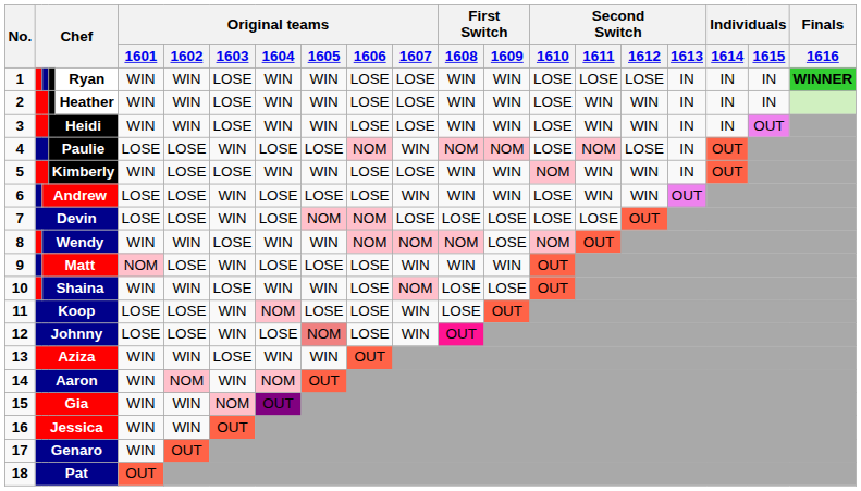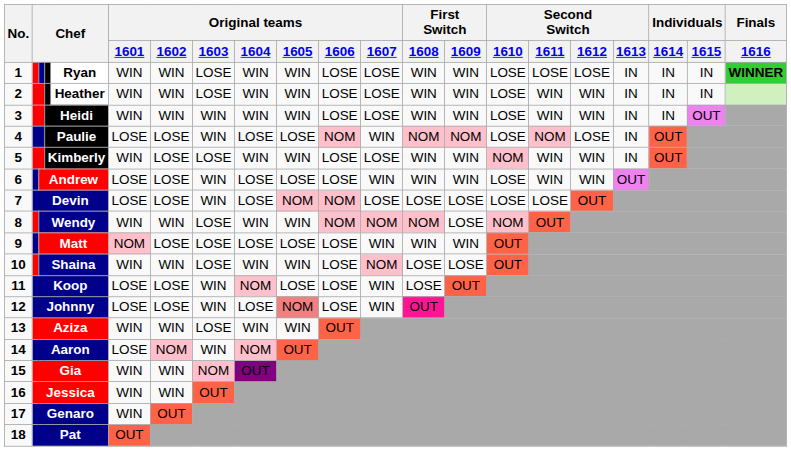3 | Original teams / 1603: LOSE -> WIN
9 | Original teams / 1603: WIN -> LOSE
14 | Original teams / 1601: WIN -> LOSE
